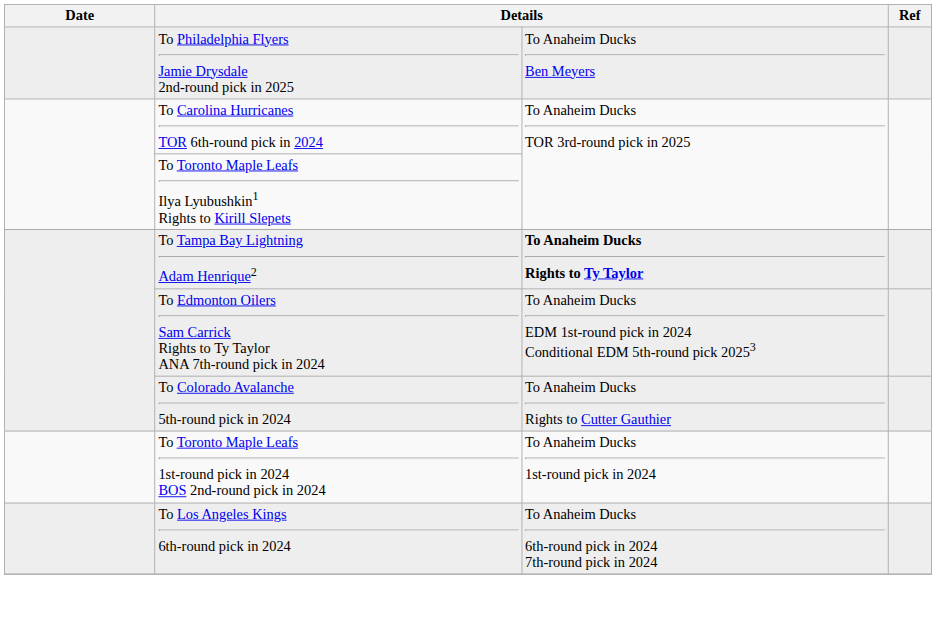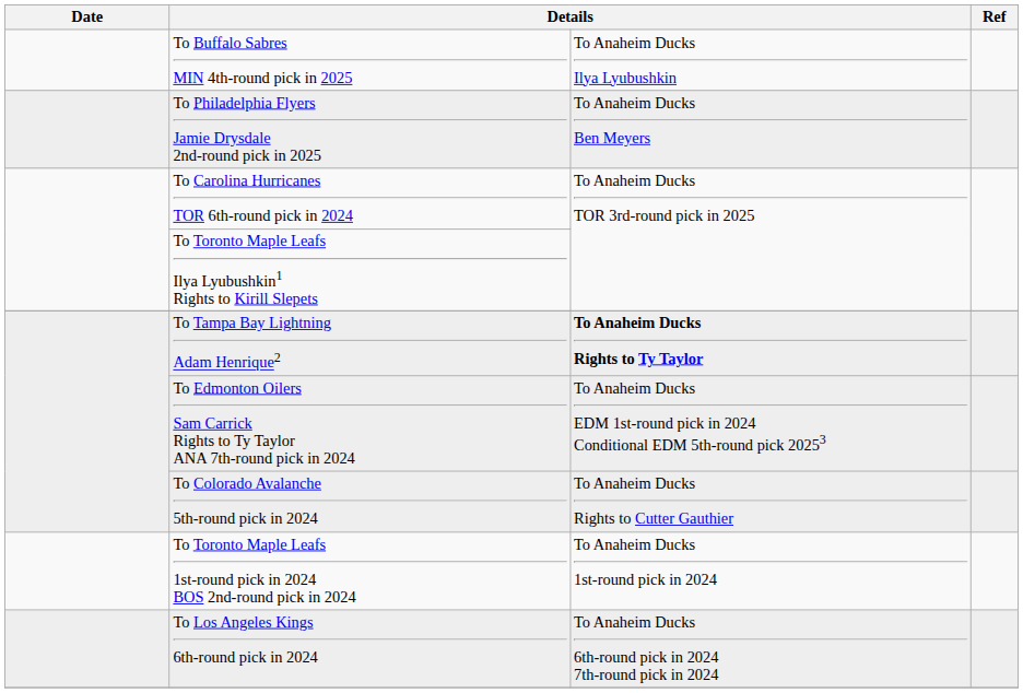+ row: To Buffalo Sabres MIN 4th-round pick in 2025 | To Anaheim Ducks Ilya Lyubushkin
